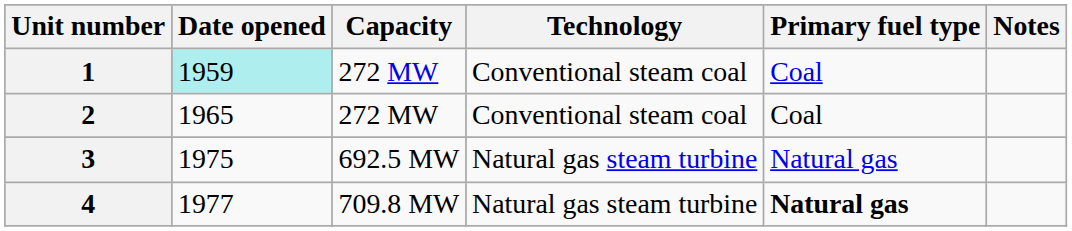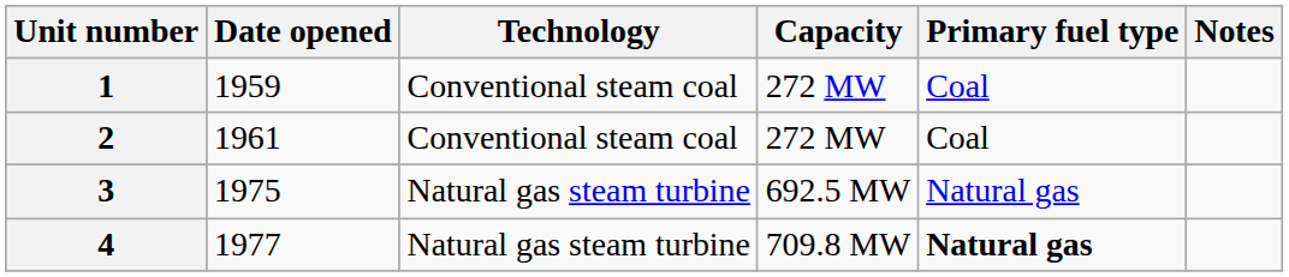columns swapped: Capacity <-> Technology
1 | Date opened: paleturquoise background -> no background
2 | Date opened: 1965 -> 1961
